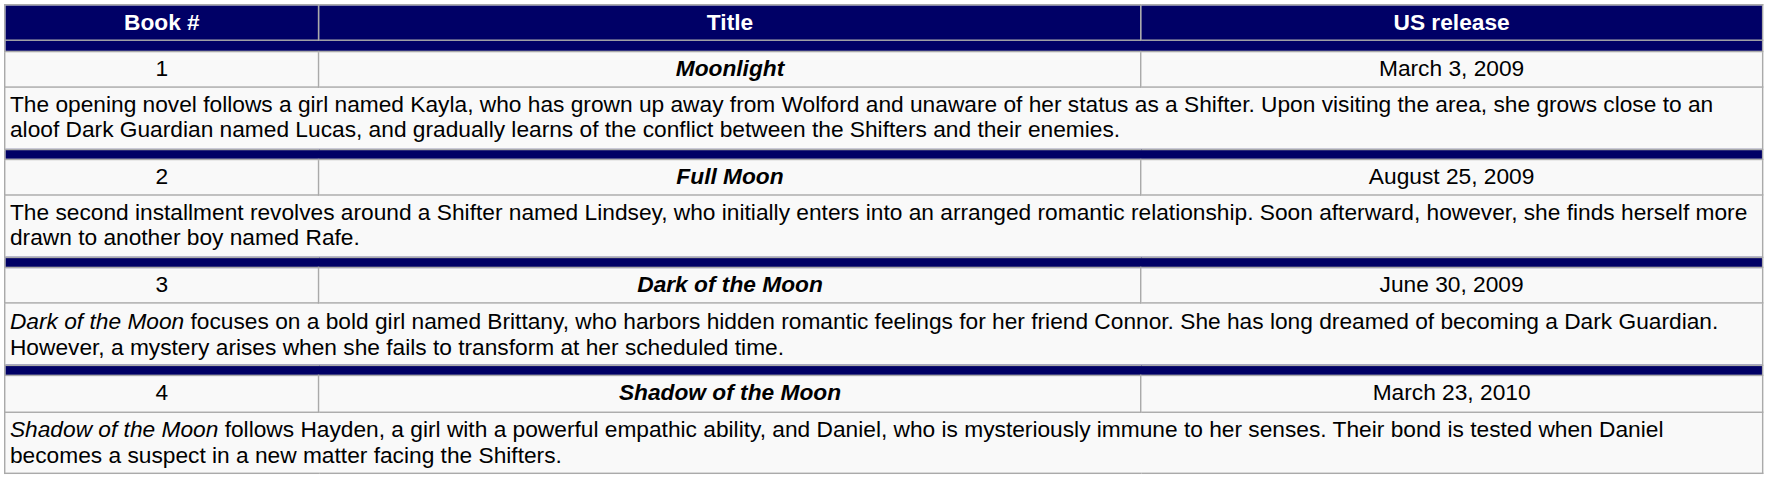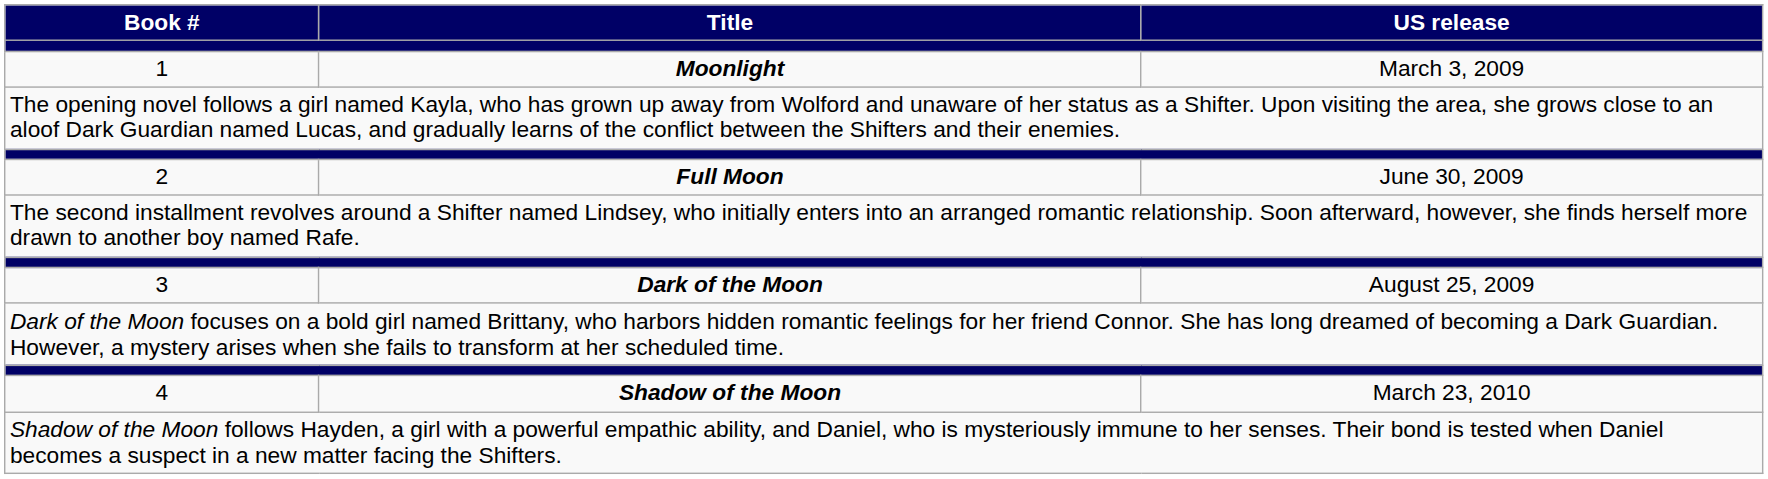2 | US release: August 25, 2009 -> June 30, 2009
3 | US release: June 30, 2009 -> August 25, 2009
